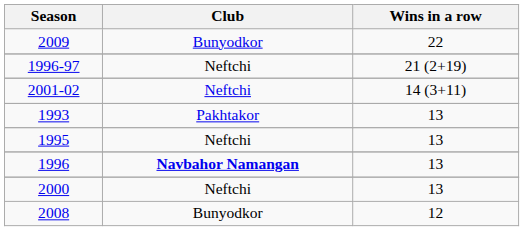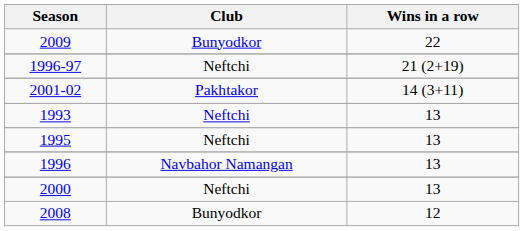2001-02 | Club: Neftchi -> Pakhtakor
1993 | Club: Pakhtakor -> Neftchi
1996 | Club: bold -> normal
